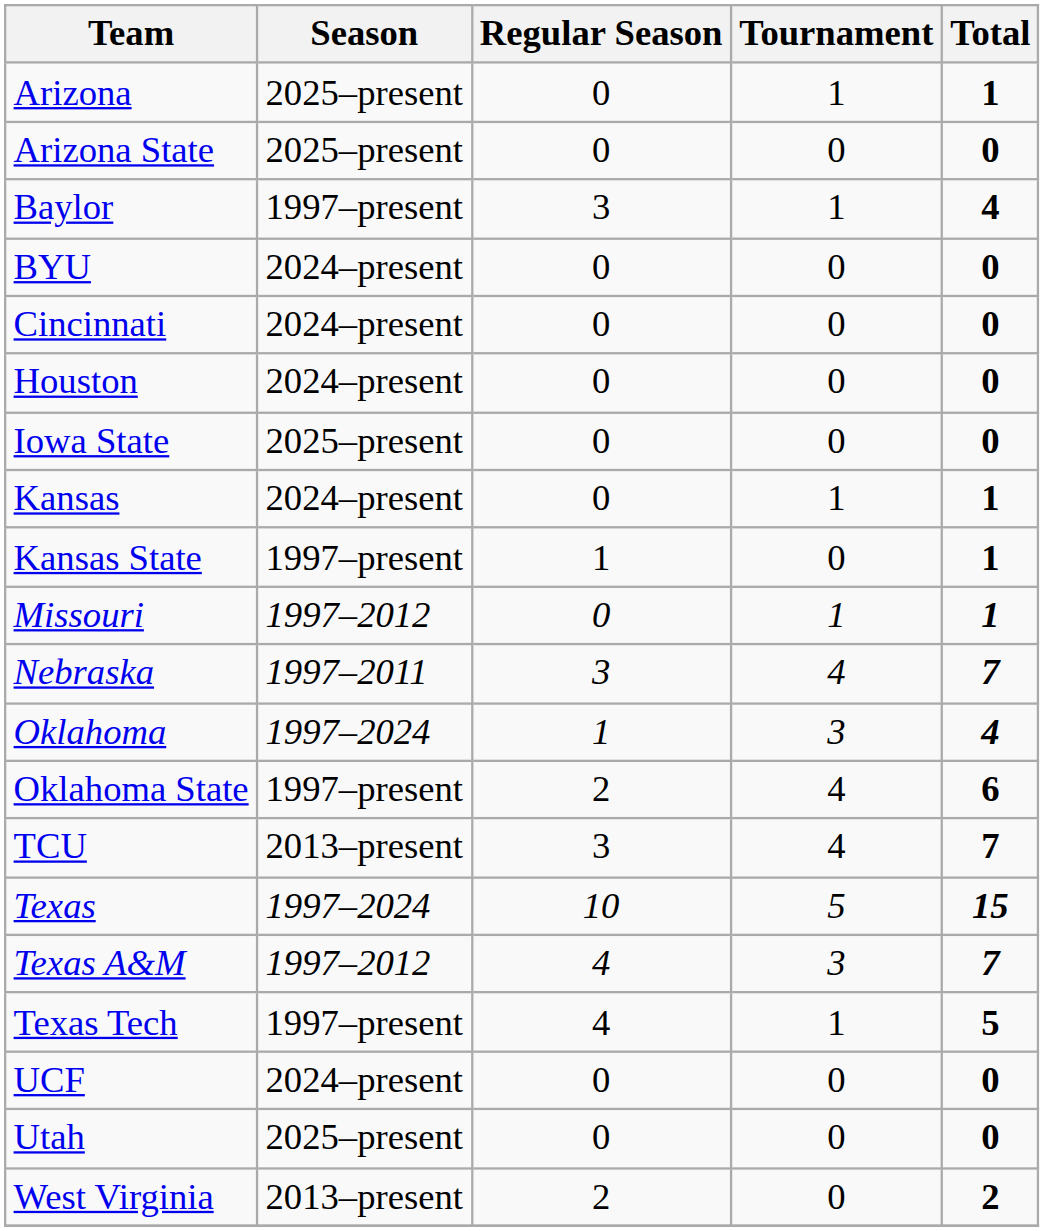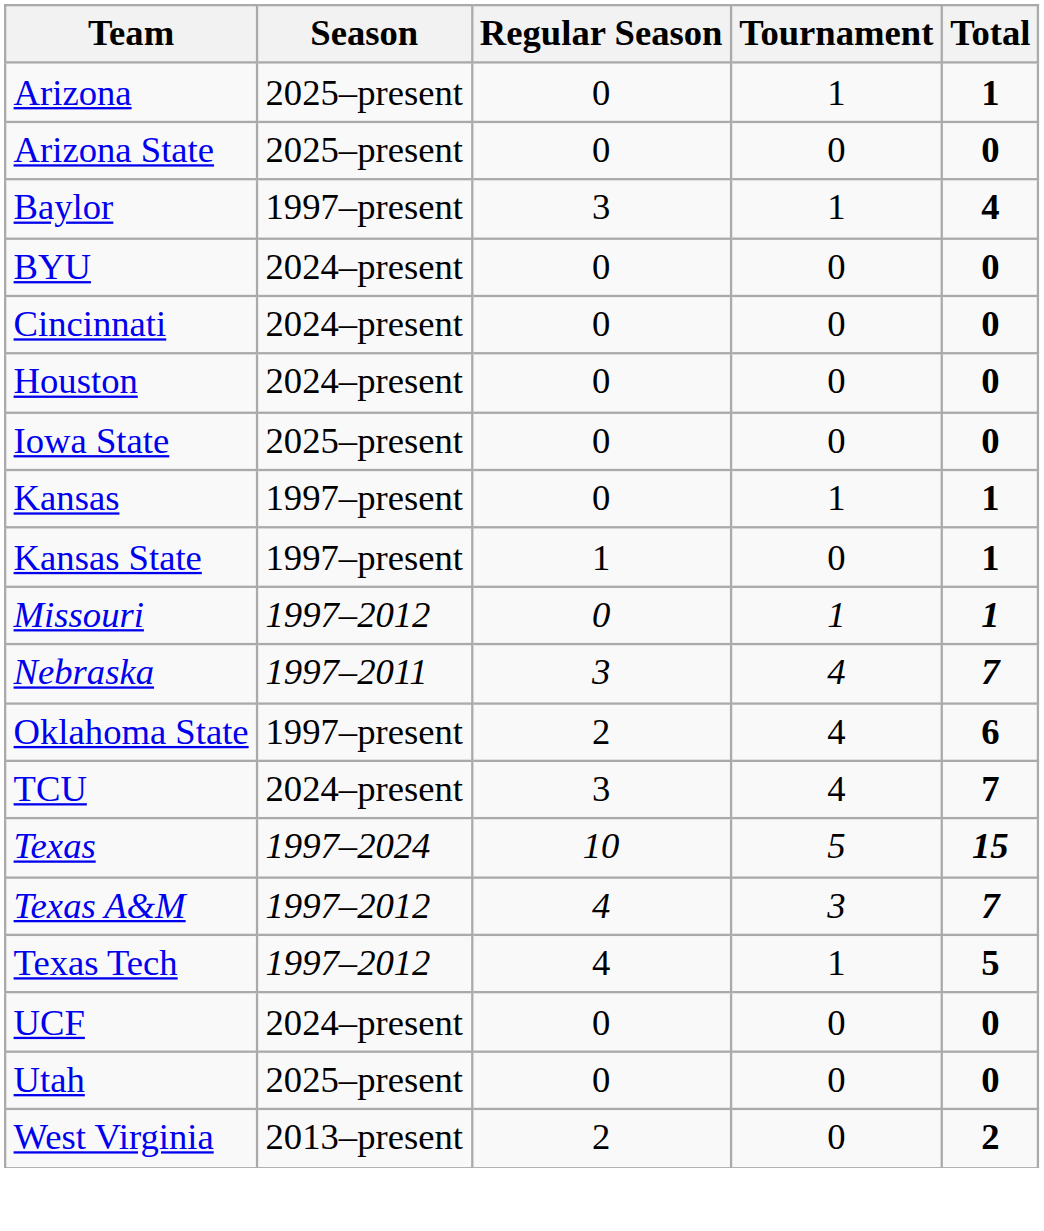Kansas | Season: 2024–present -> 1997–present
- row: Oklahoma | 1997–2024 | 1 | 3 | 4
TCU | Season: 2013–present -> 2024–present
Texas Tech | Season: 1997–present -> 1997–2012
